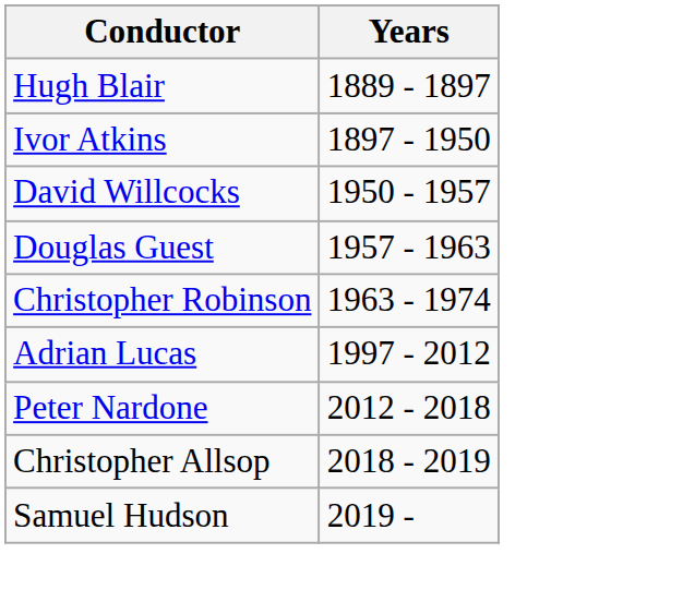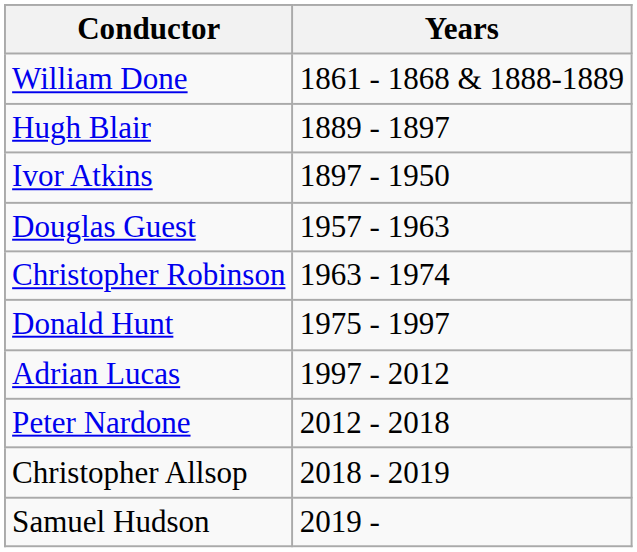+ row: William Done | 1861 - 1868 & 1888-1889
- row: David Willcocks | 1950 - 1957
+ row: Donald Hunt | 1975 - 1997
